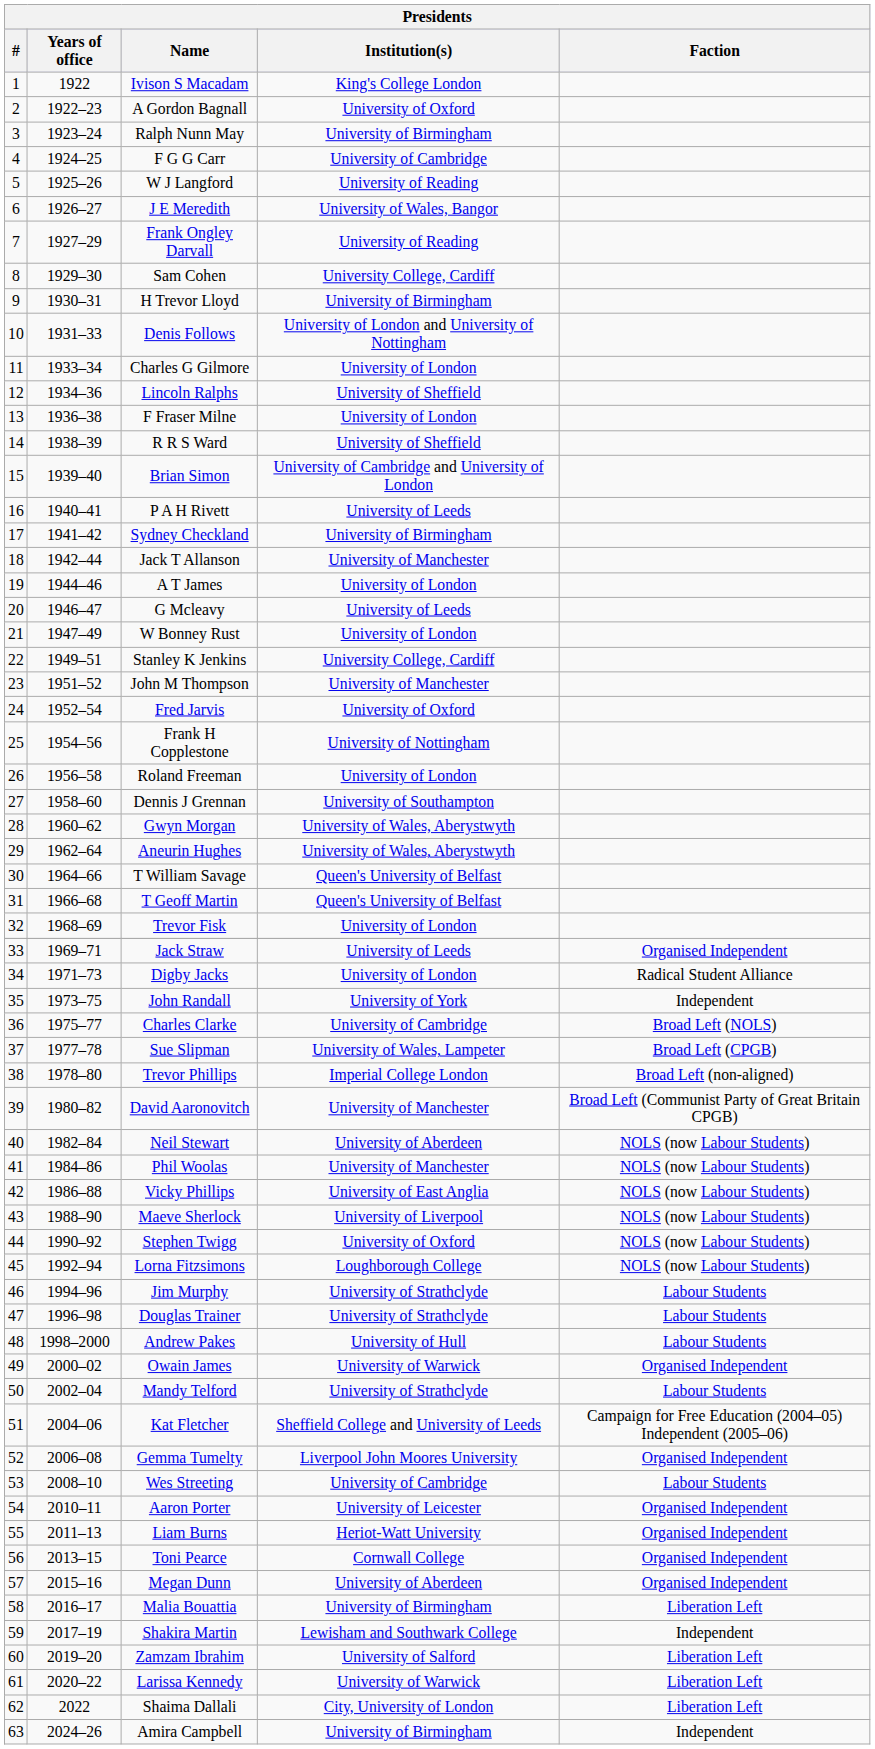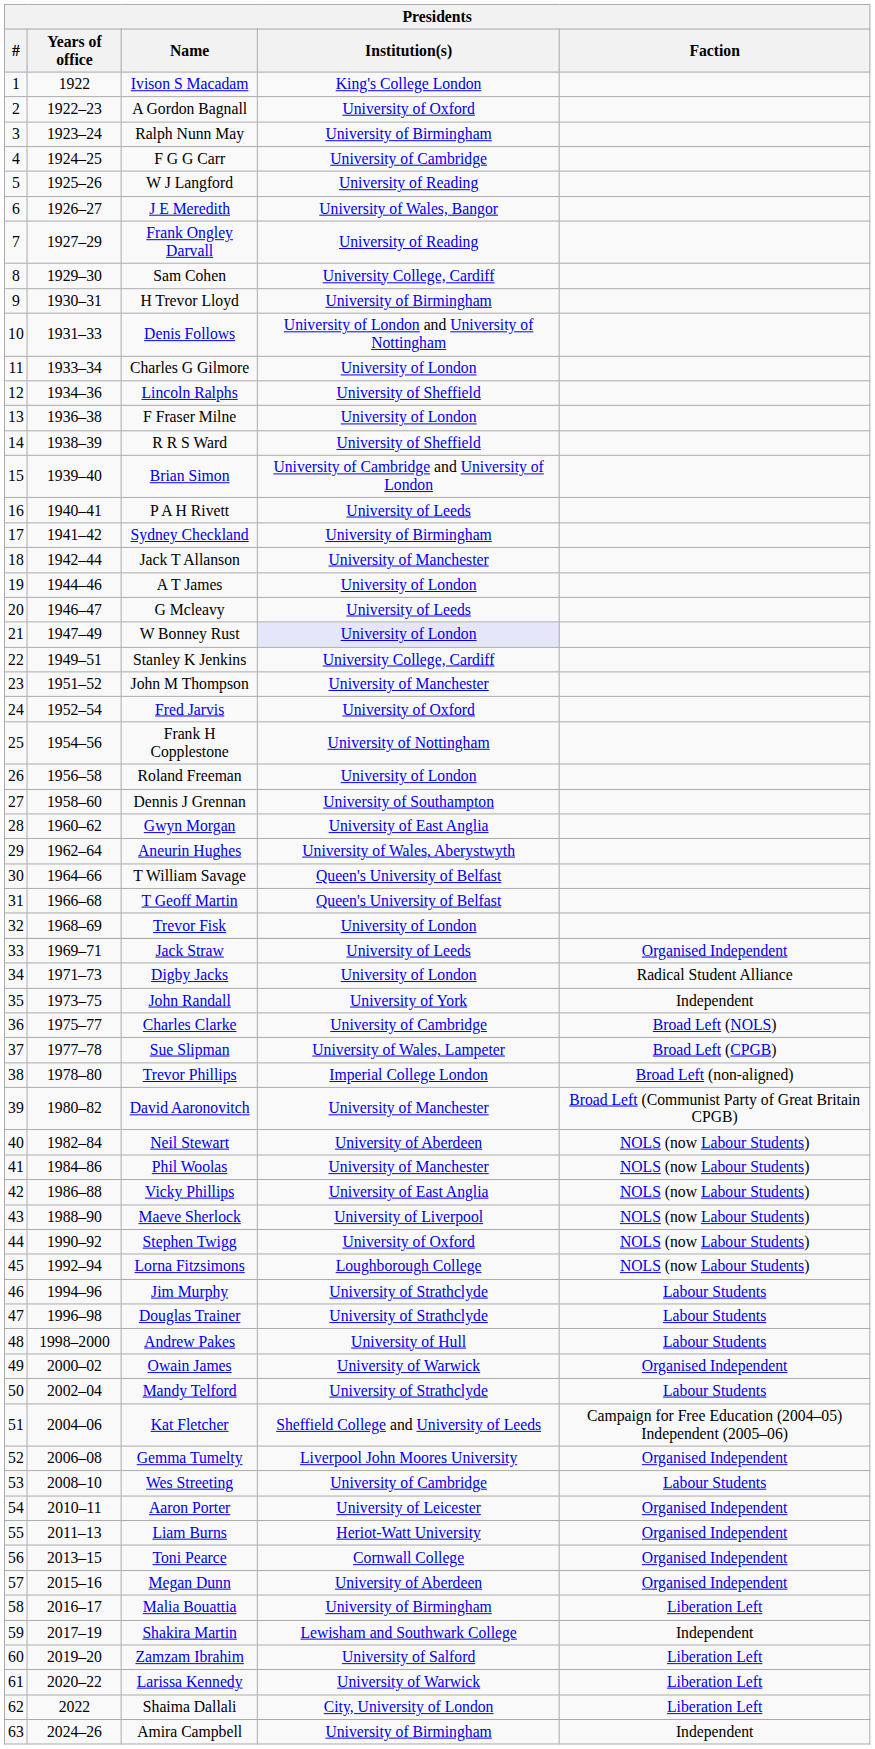W Bonney Rust | Institution(s): no background -> lavender background
Gwyn Morgan | Institution(s): University of Wales, Aberystwyth -> University of East Anglia
